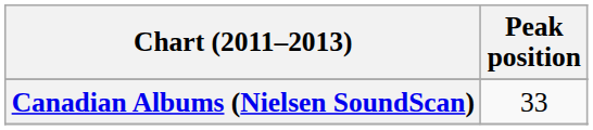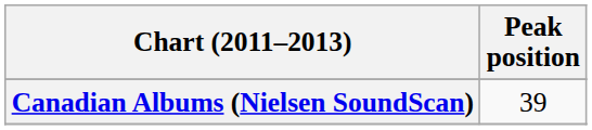Canadian Albums (Nielsen SoundScan) | Peak position: 33 -> 39
